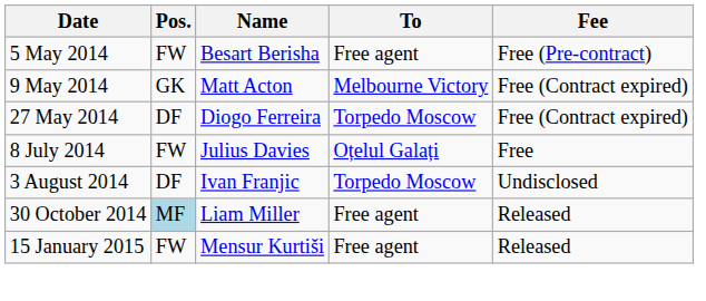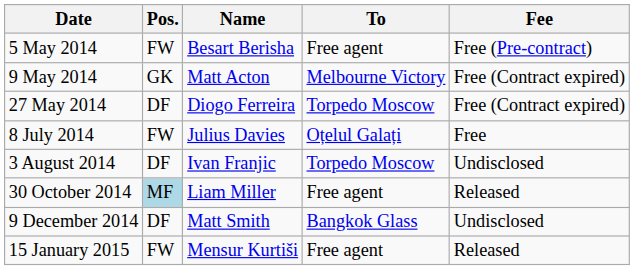+ row: 9 December 2014 | DF | Matt Smith | Bangkok Glass | Undisclosed
